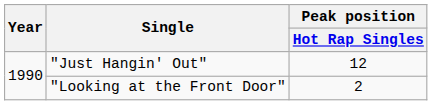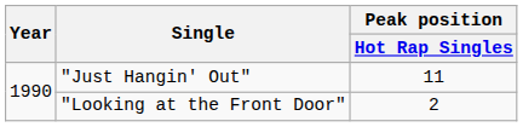"Just Hangin' Out" | Peak position / Hot Rap Singles: 12 -> 11
